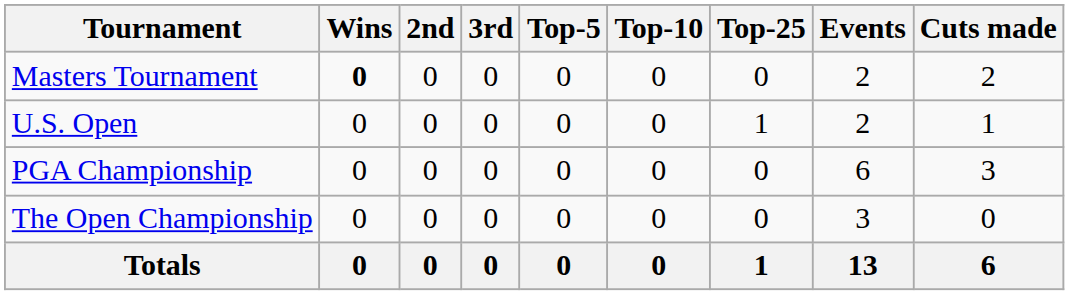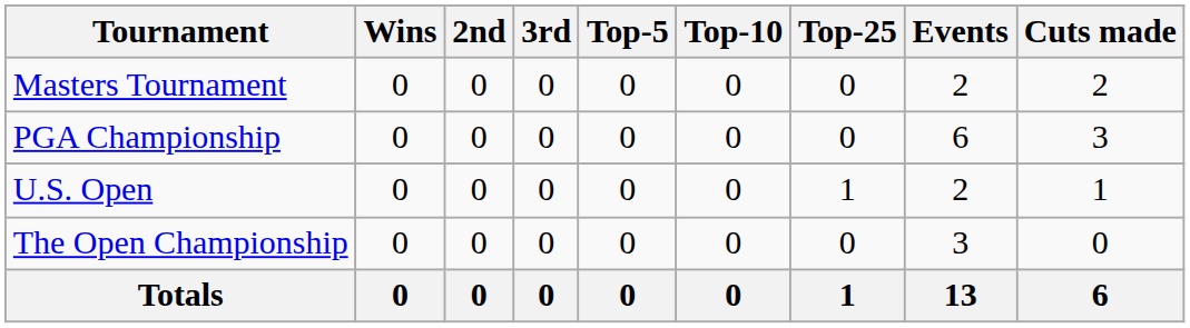Masters Tournament | Wins: bold -> normal
rows swapped: PGA Championship <-> U.S. Open
